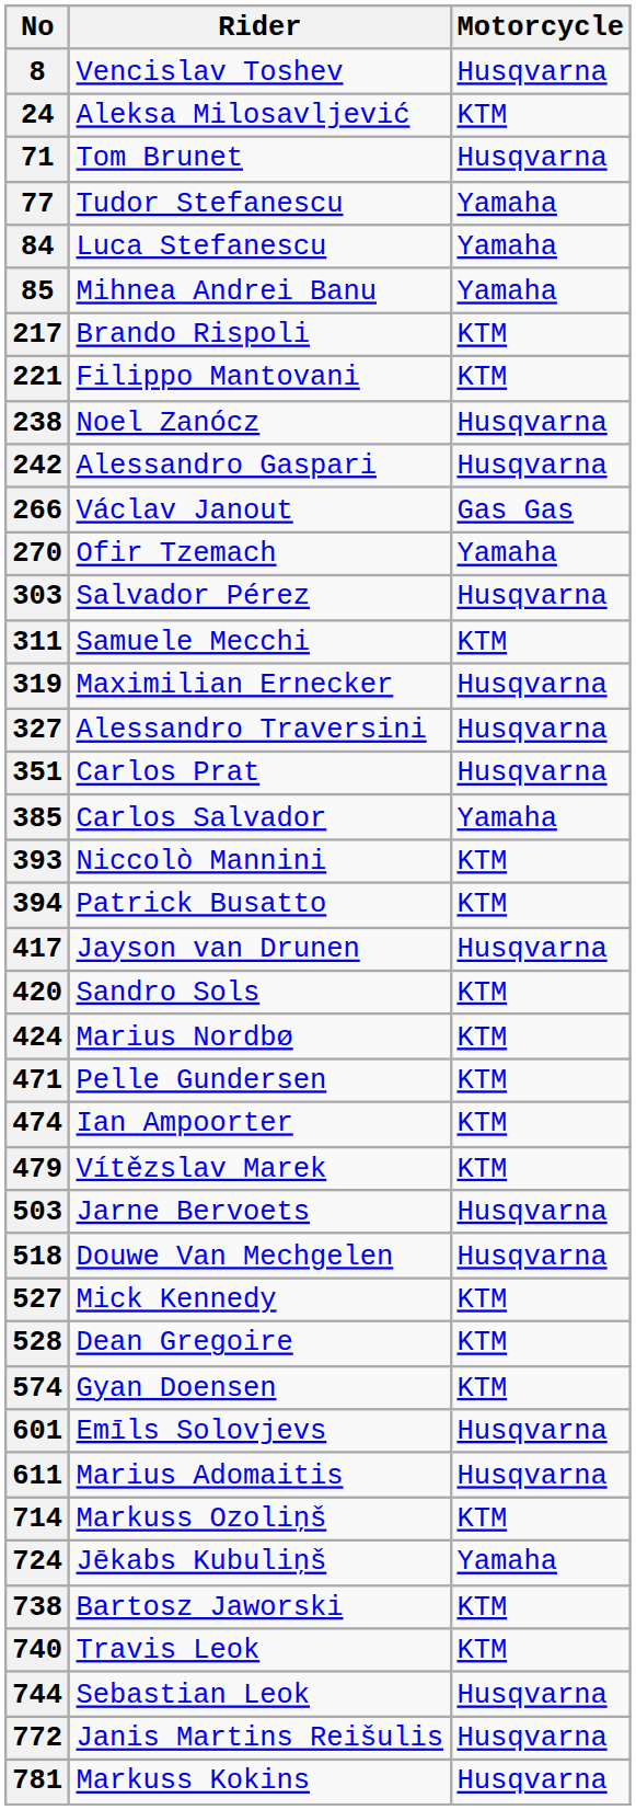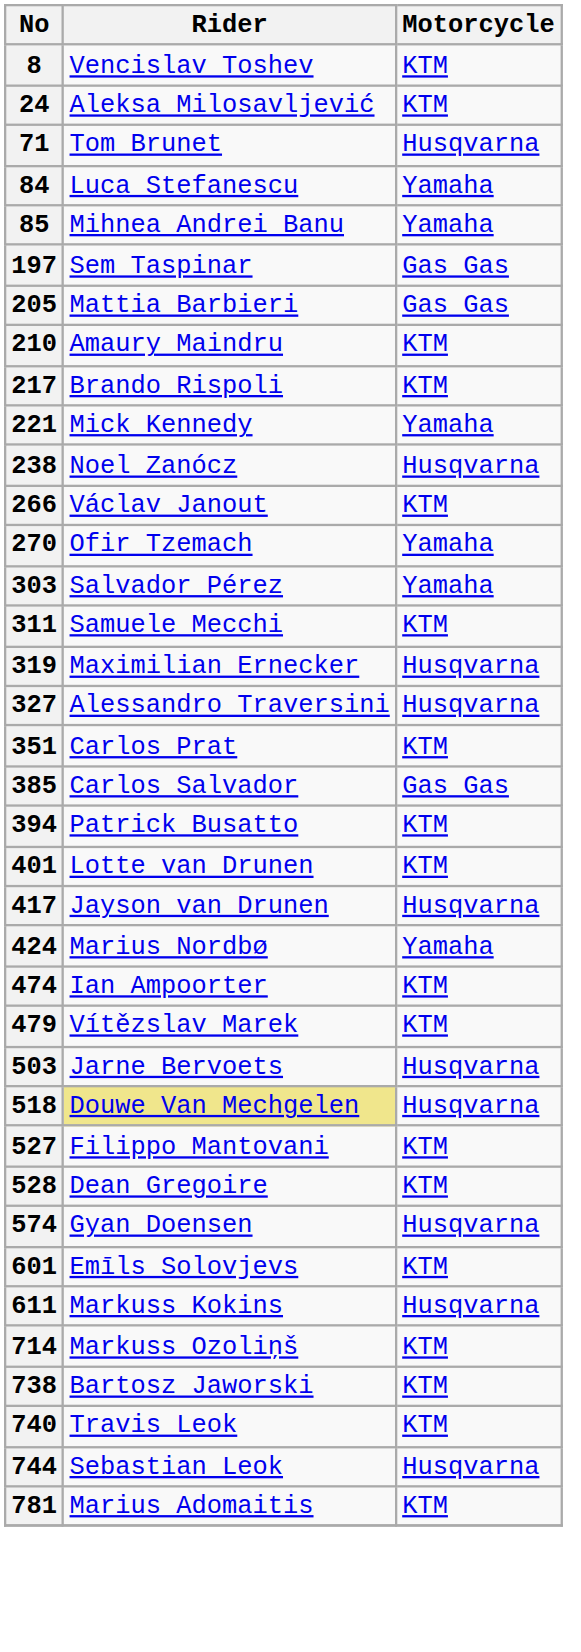8 | Motorcycle: Husqvarna -> KTM
- row: 77 | Tudor Stefanescu | Yamaha
+ row: 197 | Sem Taspinar | Gas Gas
+ row: 205 | Mattia Barbieri | Gas Gas
+ row: 210 | Amaury Maindru | KTM
221 | Rider: Filippo Mantovani -> Mick Kennedy
221 | Motorcycle: KTM -> Yamaha
- row: 242 | Alessandro Gaspari | Husqvarna
266 | Motorcycle: Gas Gas -> KTM
303 | Motorcycle: Husqvarna -> Yamaha
351 | Motorcycle: Husqvarna -> KTM
385 | Motorcycle: Yamaha -> Gas Gas
- row: 393 | Niccolò Mannini | KTM
+ row: 401 | Lotte van Drunen | KTM
- row: 420 | Sandro Sols | KTM
424 | Motorcycle: KTM -> Yamaha
- row: 471 | Pelle Gundersen | KTM
518 | Rider: no background -> khaki background
527 | Rider: Mick Kennedy -> Filippo Mantovani
574 | Motorcycle: KTM -> Husqvarna
601 | Motorcycle: Husqvarna -> KTM
611 | Rider: Marius Adomaitis -> Markuss Kokins
- row: 724 | Jēkabs Kubuliņš | Yamaha
- row: 772 | Janis Martins Reišulis | Husqvarna
781 | Rider: Markuss Kokins -> Marius Adomaitis
781 | Motorcycle: Husqvarna -> KTM
